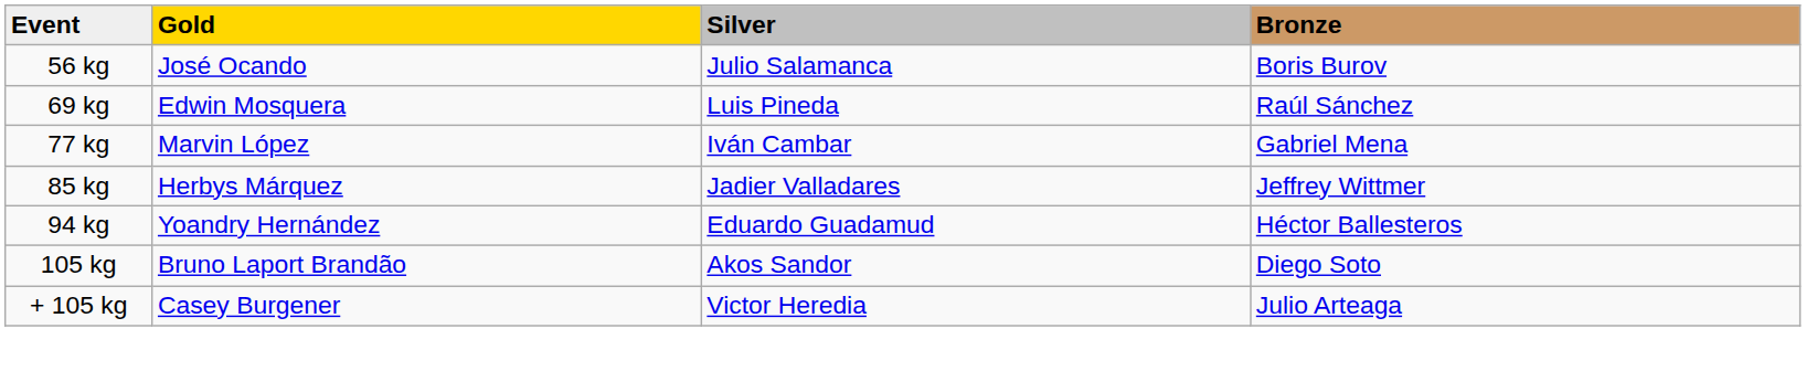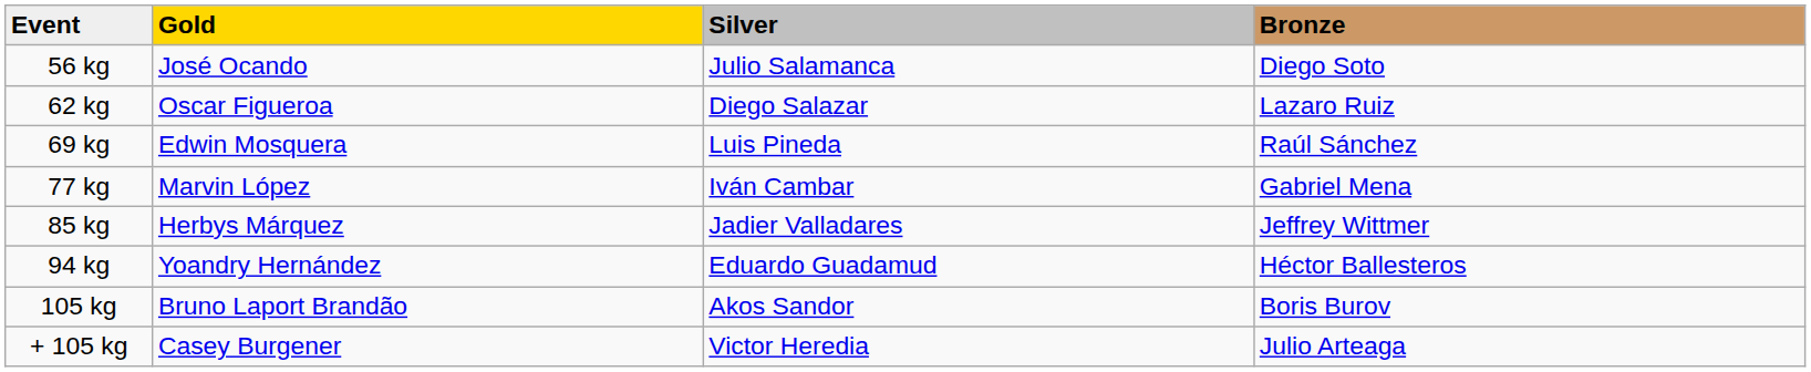56 kg | Bronze: Boris Burov -> Diego Soto
+ row: 62 kg | Oscar Figueroa | Diego Salazar | Lazaro Ruiz
105 kg | Bronze: Diego Soto -> Boris Burov
